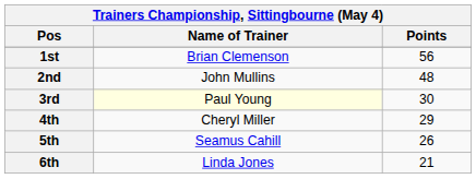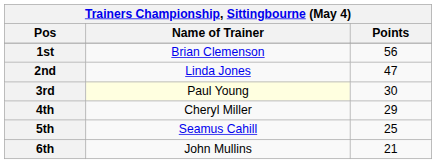2nd | Name of Trainer: John Mullins -> Linda Jones
2nd | Points: 48 -> 47
5th | Points: 26 -> 25
6th | Name of Trainer: Linda Jones -> John Mullins
